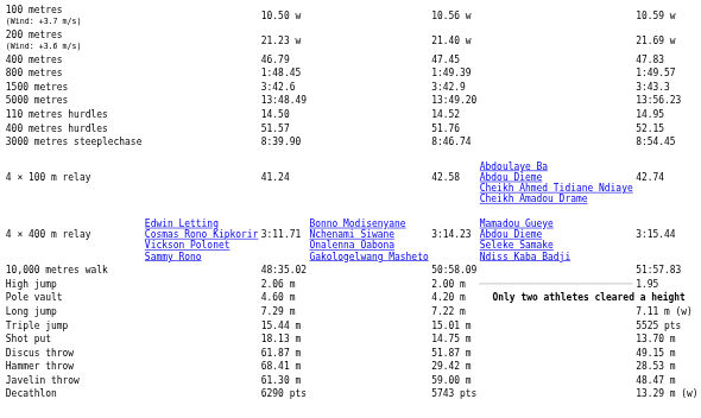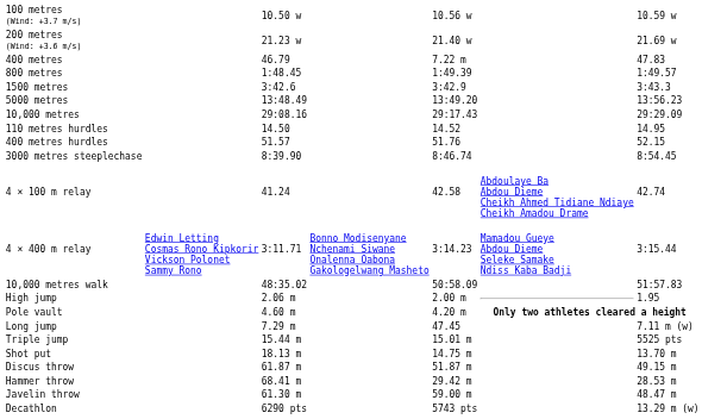400 metres | column 5: 47.45 -> 7.22 m
+ row: 10,000 metres | 29:08.16 | 29:17.43 | 29:29.09
Long jump | column 5: 7.22 m -> 47.45
